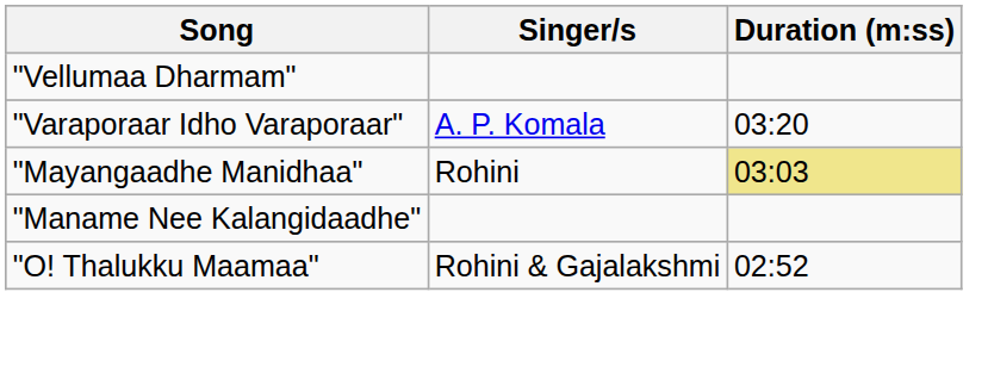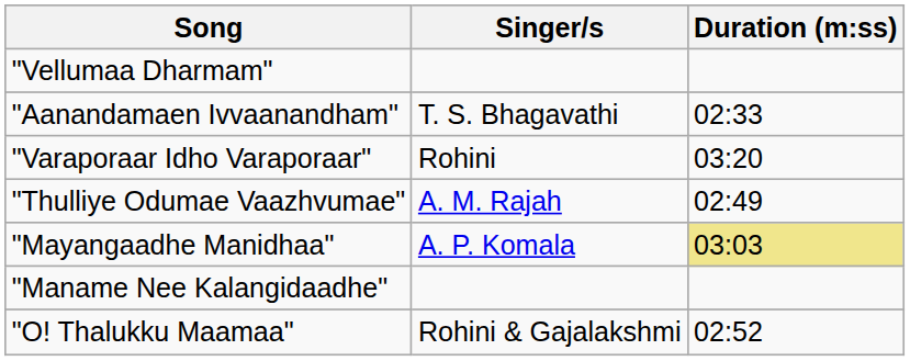+ row: "Aanandamaen Ivvaanandham" | T. S. Bhagavathi | 02:33
"Varaporaar Idho Varaporaar" | Singer/s: A. P. Komala -> Rohini
+ row: "Thulliye Odumae Vaazhvumae" | A. M. Rajah | 02:49
"Mayangaadhe Manidhaa" | Singer/s: Rohini -> A. P. Komala
